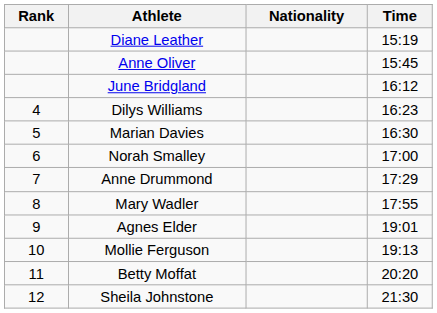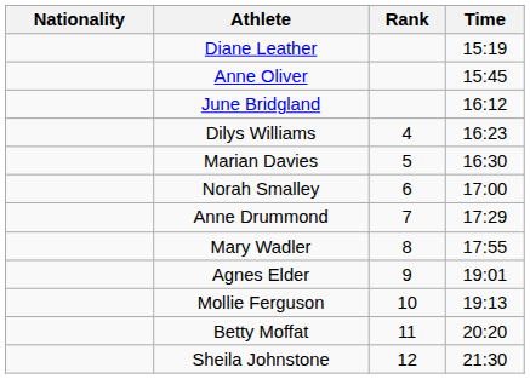columns swapped: Rank <-> Nationality
